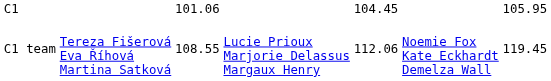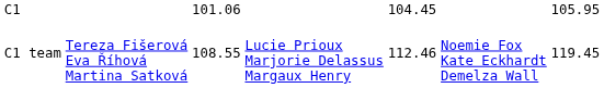C1 team | column 5: 112.06 -> 112.46
